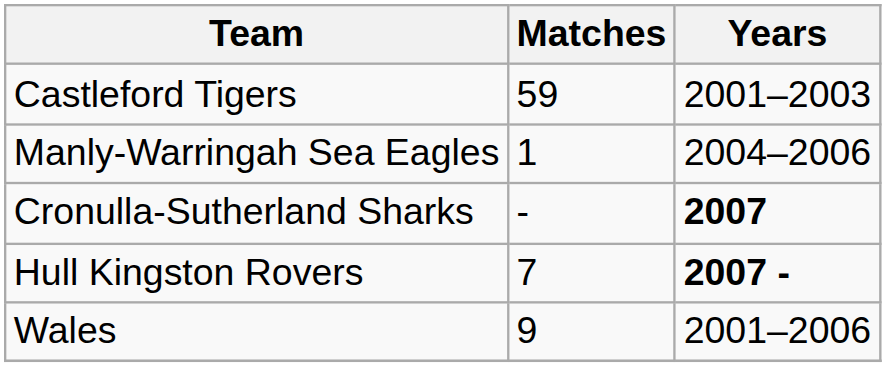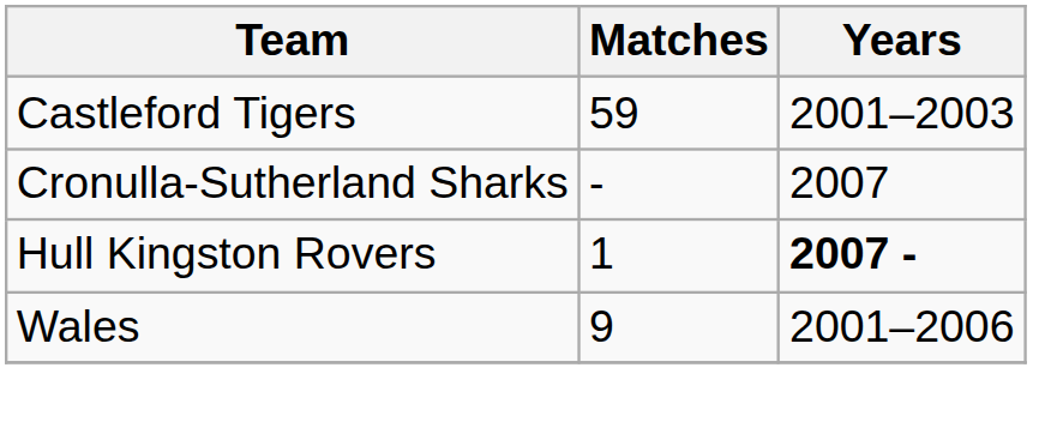- row: Manly-Warringah Sea Eagles | 1 | 2004–2006
Cronulla-Sutherland Sharks | Years: bold -> normal
Hull Kingston Rovers | Matches: 7 -> 1
